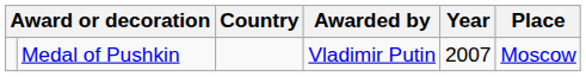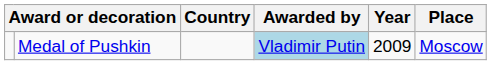Medal of Pushkin | Awarded by: no background -> lightblue background
Medal of Pushkin | Year: 2007 -> 2009
